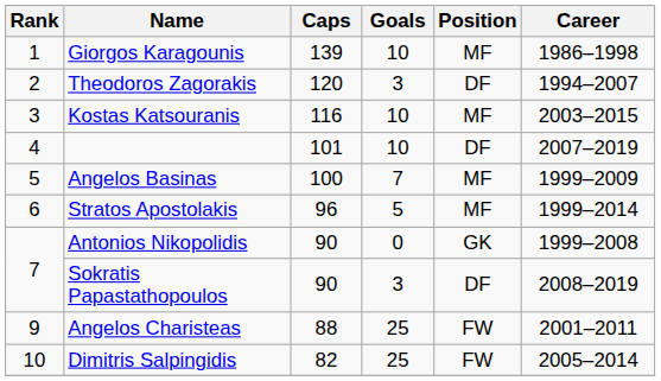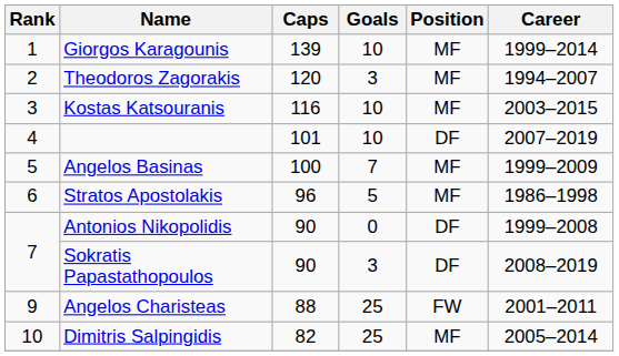Giorgos Karagounis | Career: 1986–1998 -> 1999–2014
Theodoros Zagorakis | Position: DF -> MF
Stratos Apostolakis | Career: 1999–2014 -> 1986–1998
Antonios Nikopolidis | Position: GK -> DF
Dimitris Salpingidis | Position: FW -> MF
